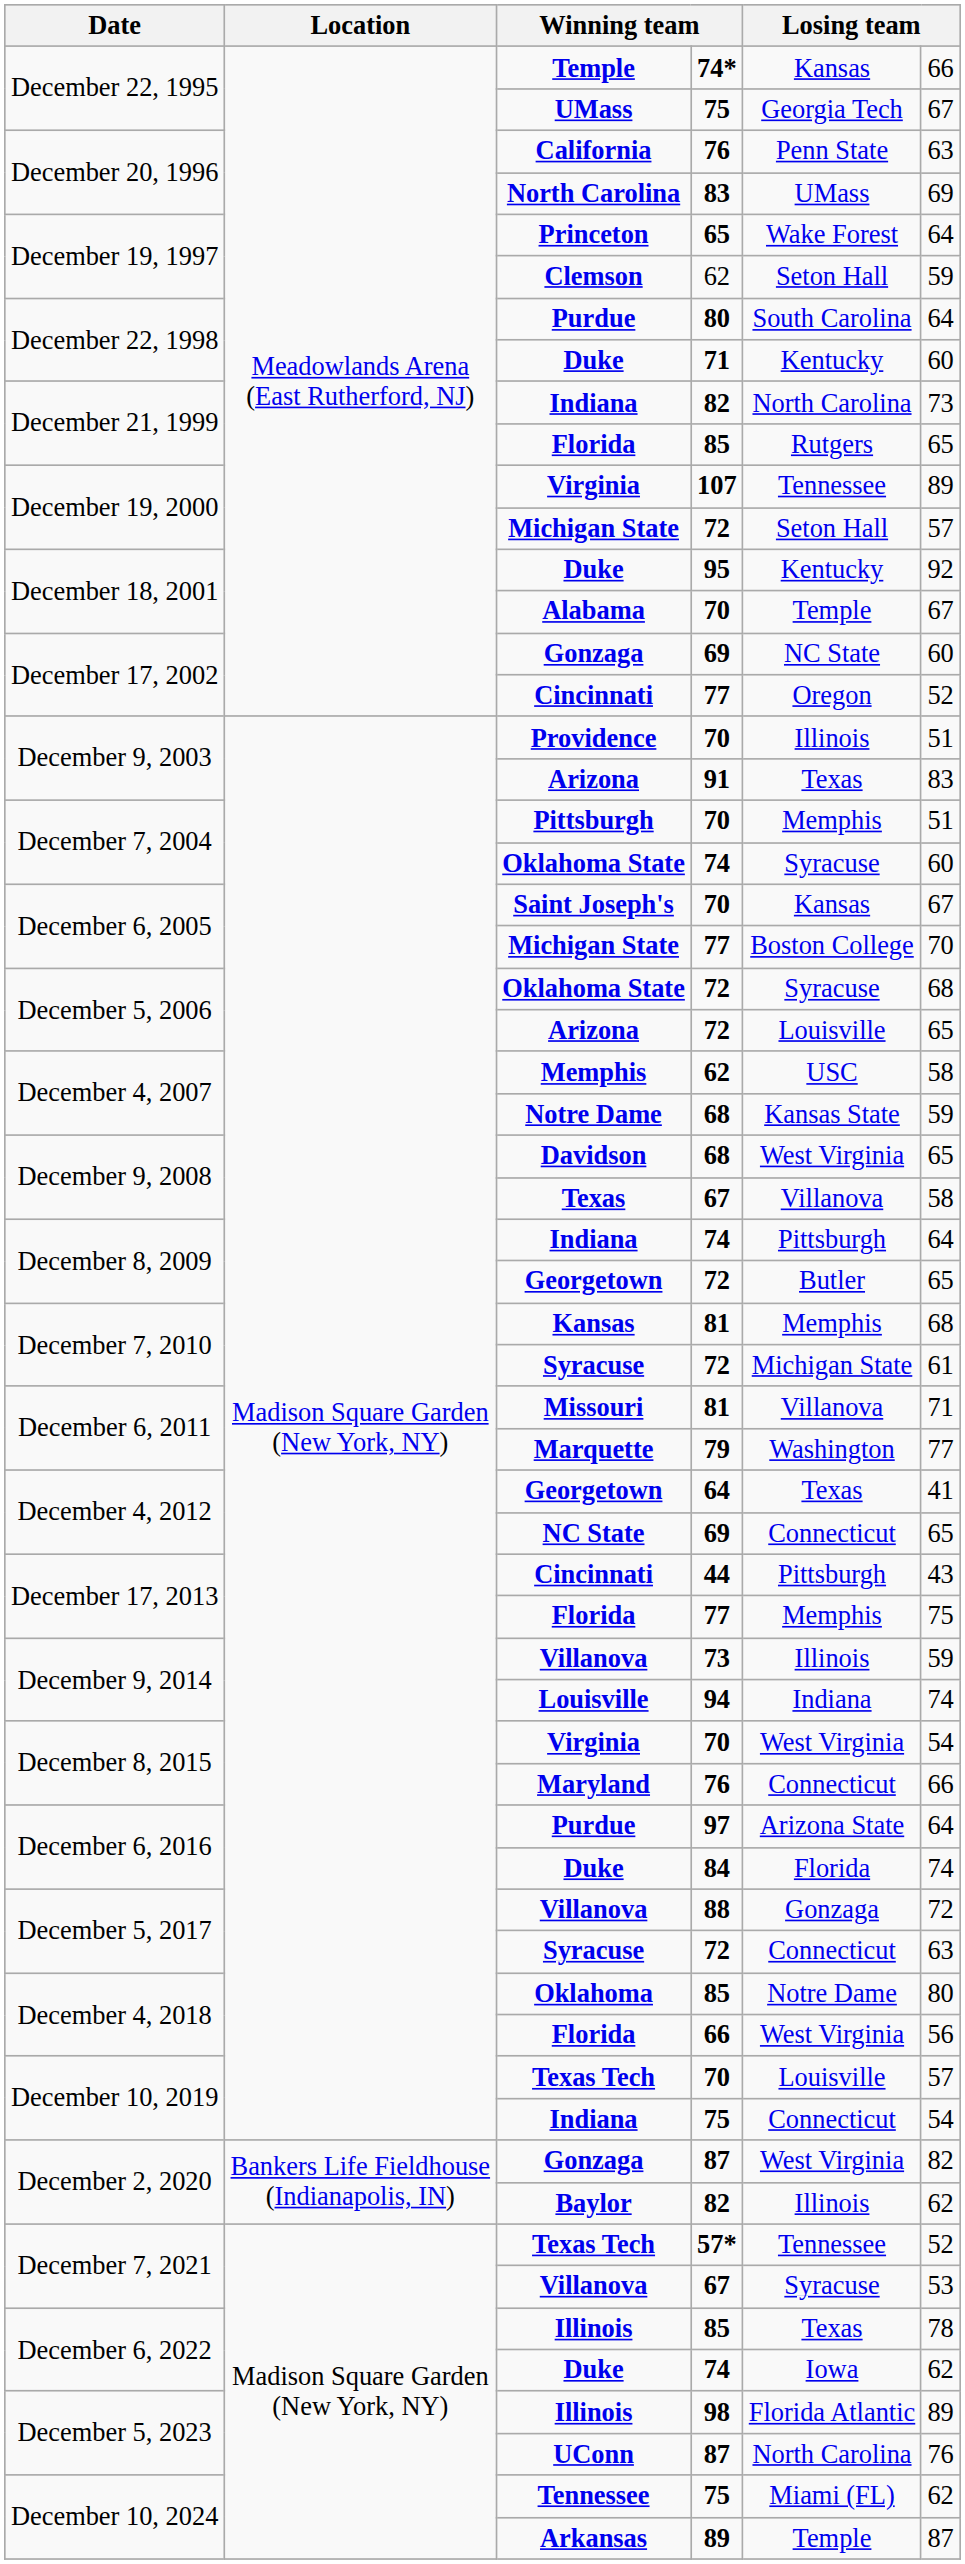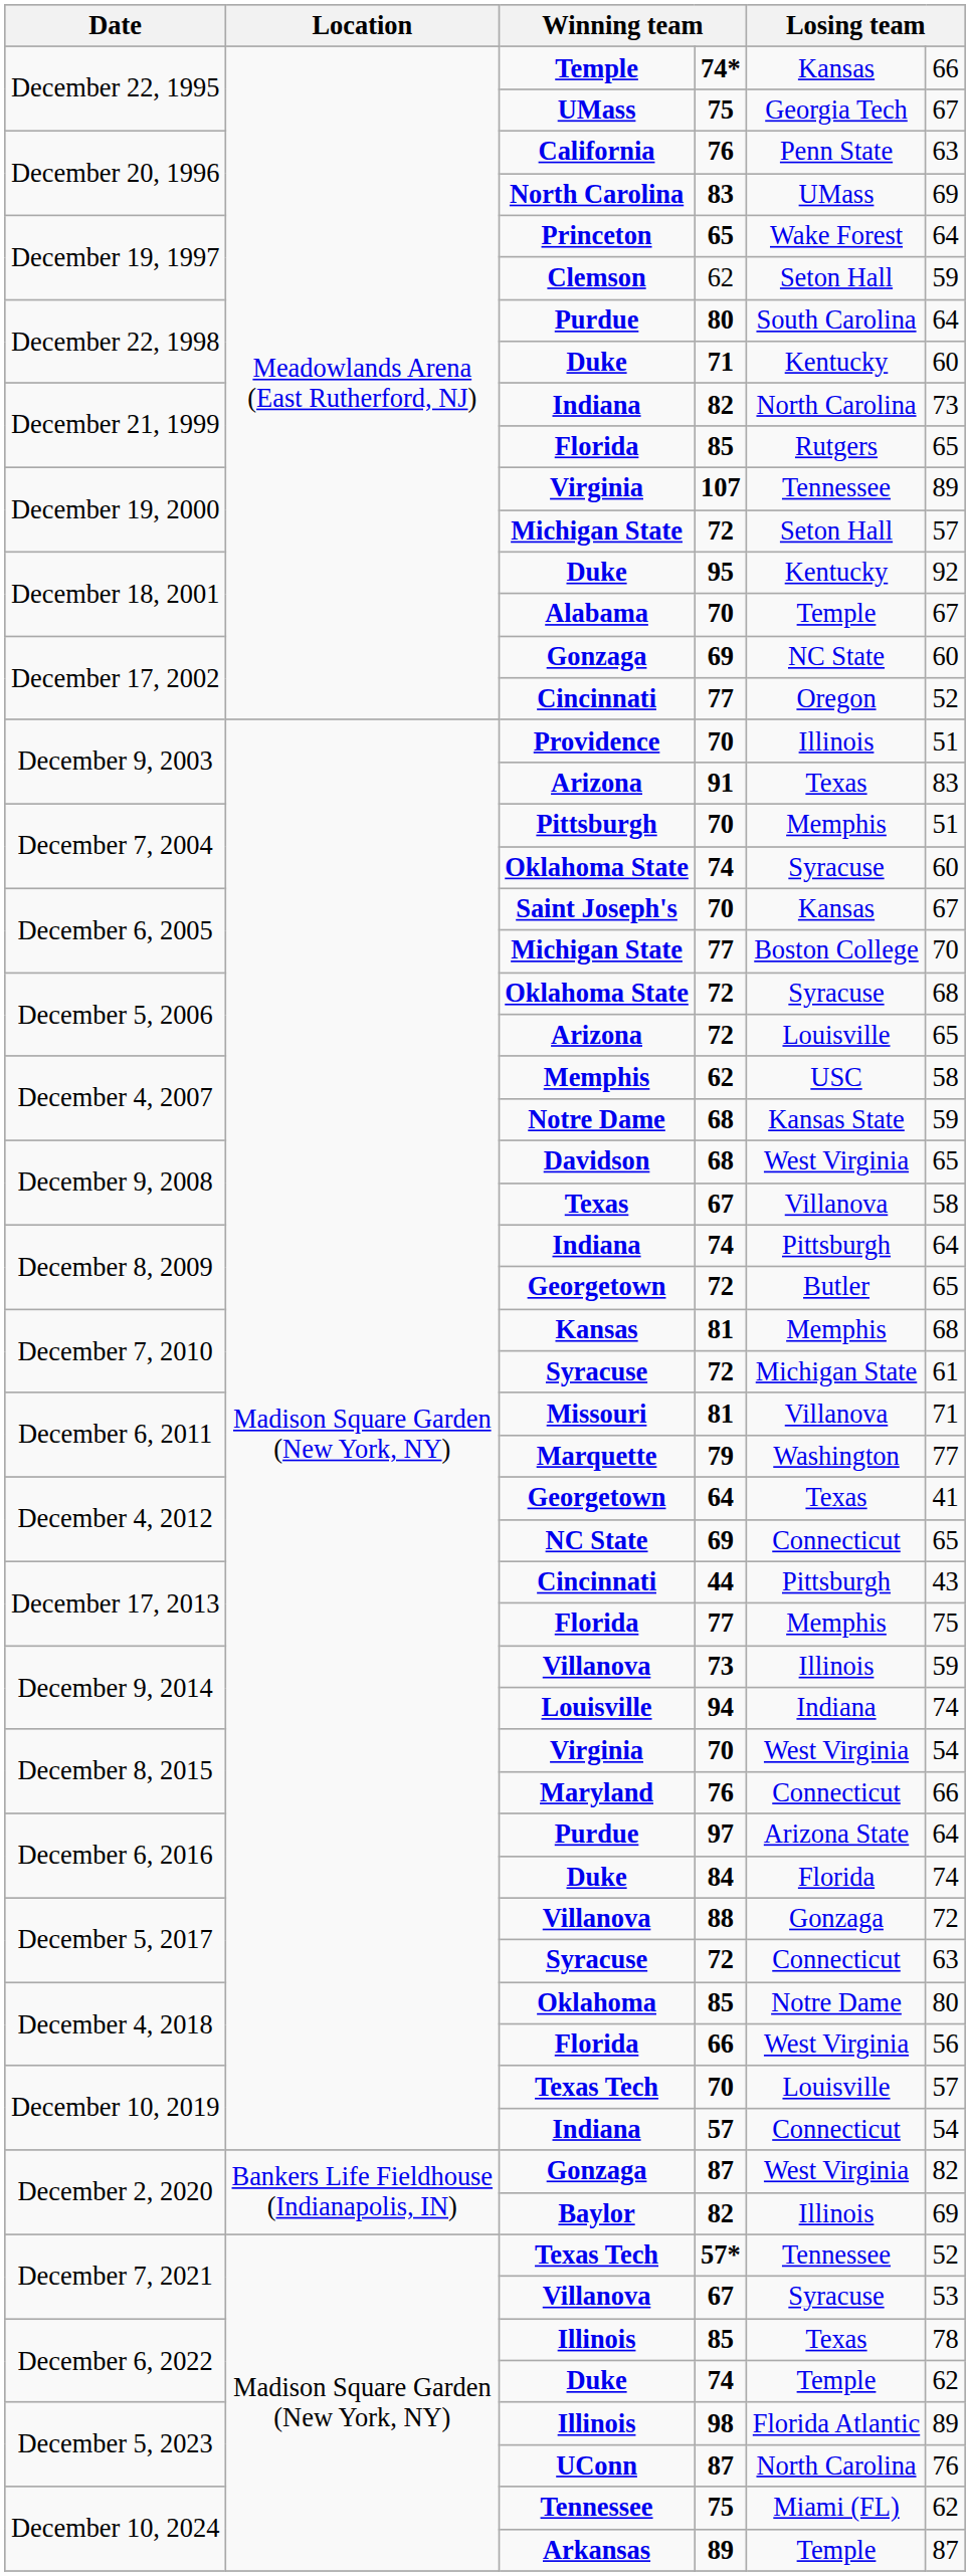December 10, 2019 / Indiana | column 4: 75 -> 57
Baylor | column 6: 62 -> 69
December 6, 2022 / Duke | column 5: Iowa -> Temple
